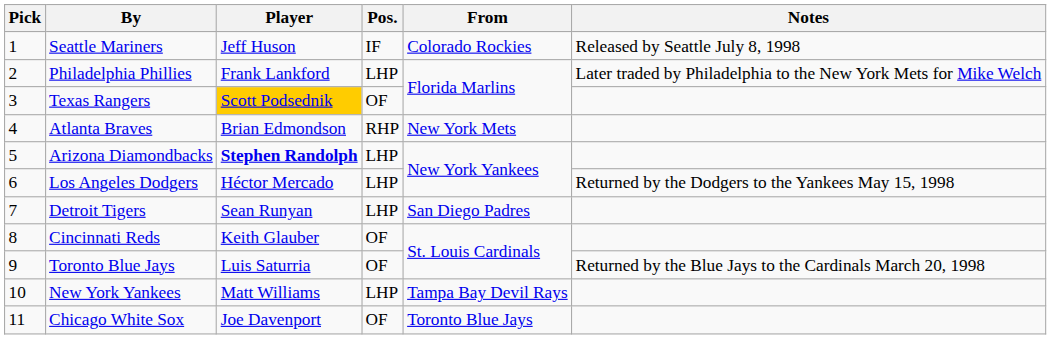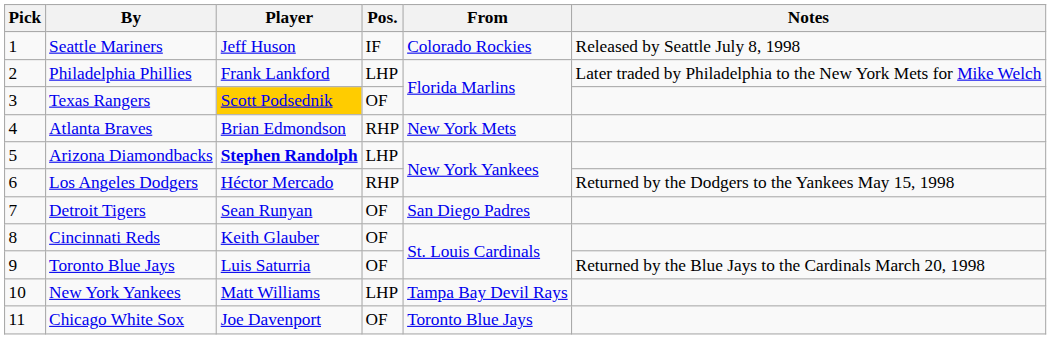Los Angeles Dodgers | Pos.: LHP -> RHP
Detroit Tigers | Pos.: LHP -> OF
